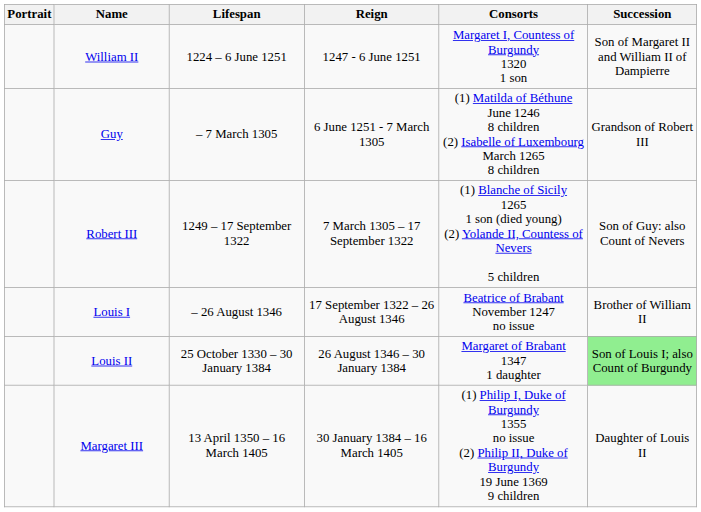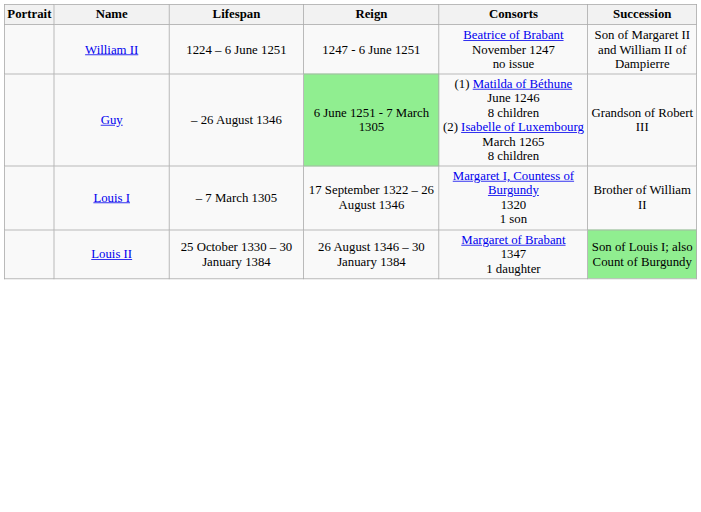William II | Consorts: Margaret I, Countess of Burgundy 1320 1 son -> Beatrice of Brabant November 1247 no issue
Guy | Lifespan: – 7 March 1305 -> – 26 August 1346
Guy | Reign: no background -> lightgreen background
- row: Robert III | 1249 – 17 September 1322 | 7 March 1305 – 17 September 1322 | (1) Blanche of Sicily 1265 1 son (died young) (2) Yolande II, Countess of Nevers 5 children | Son of Guy: also Count of Nevers
Louis I | Lifespan: – 26 August 1346 -> – 7 March 1305
Louis I | Consorts: Beatrice of Brabant November 1247 no issue -> Margaret I, Countess of Burgundy 1320 1 son
- row: Margaret III | 13 April 1350 – 16 March 1405 | 30 January 1384 – 16 March 1405 | (1) Philip I, Duke of Burgundy 1355 no issue (2) Philip II, Duke of Burgundy 19 June 1369 9 children | Daughter of Louis II
